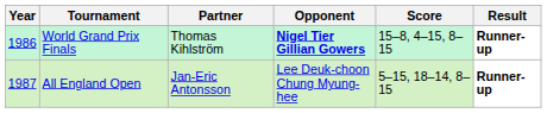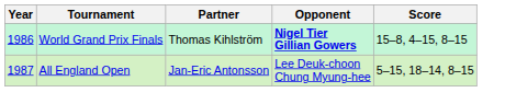- column: Result | Runner-up | Runner-up
